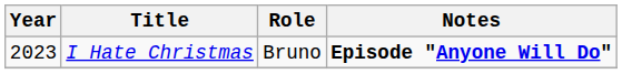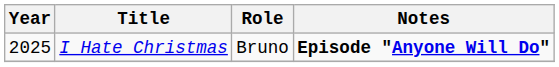I Hate Christmas | Year: 2023 -> 2025
